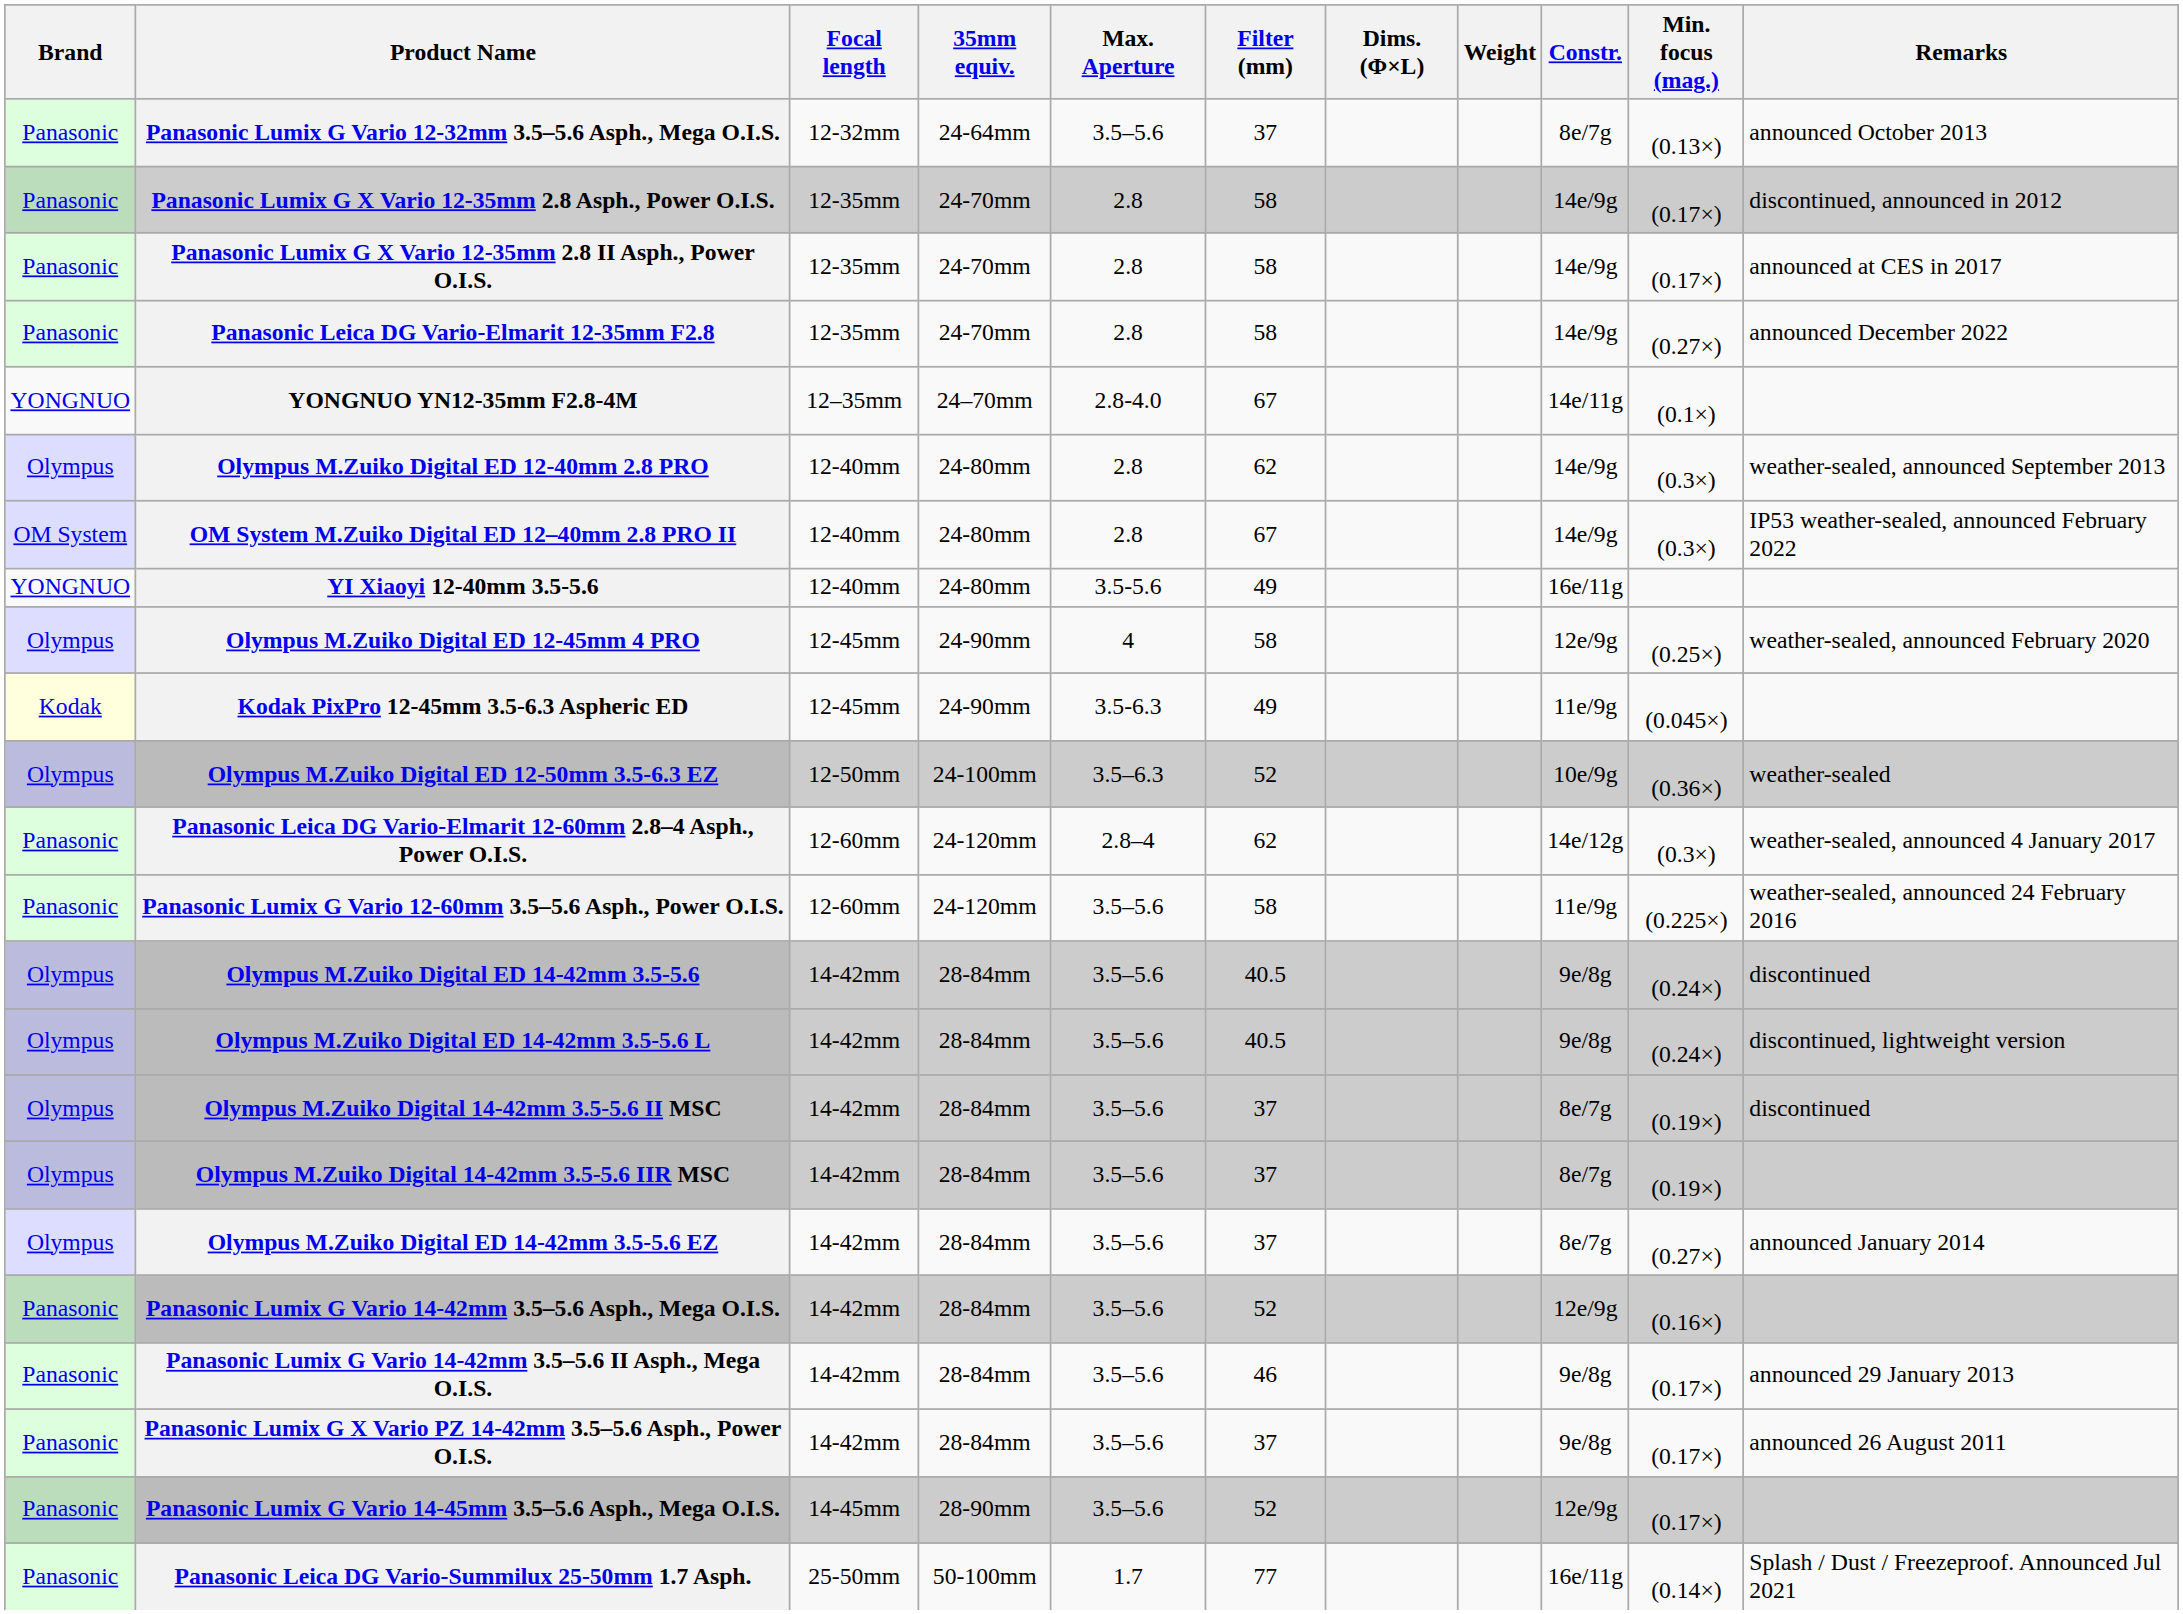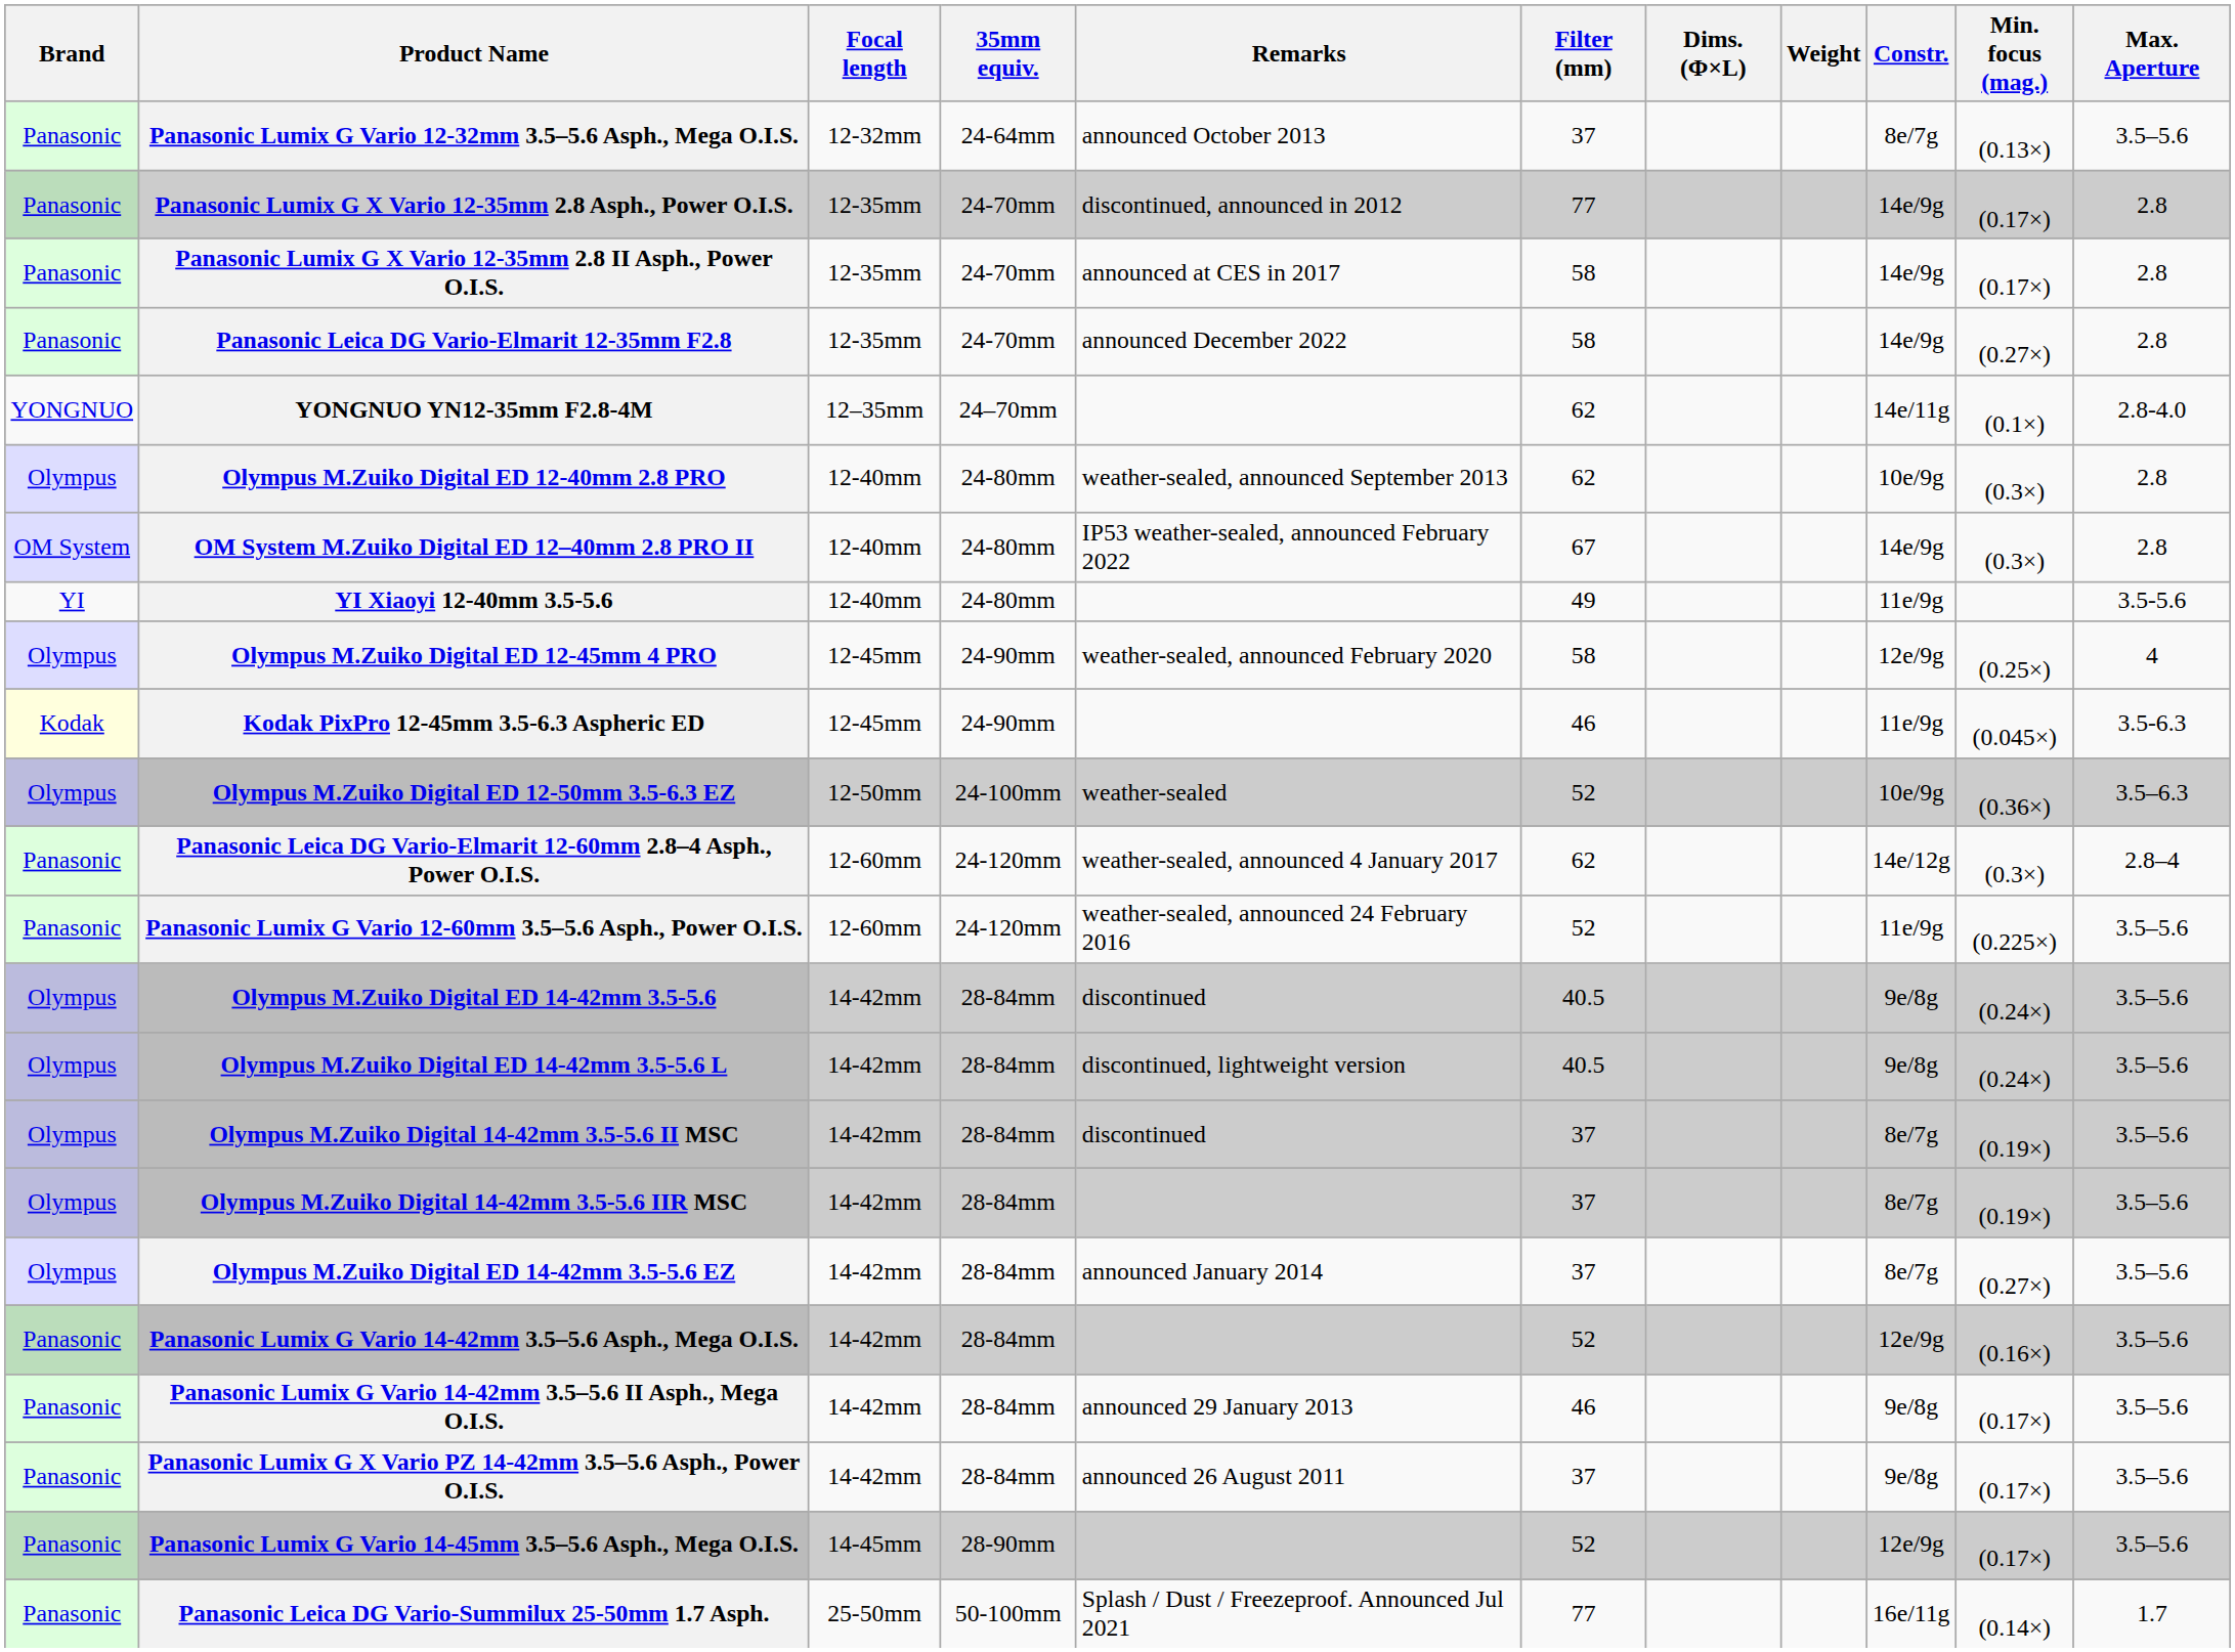columns swapped: Max. Aperture <-> Remarks
Panasonic Lumix G X Vario 12-35mm 2.8 Asph., Power O.I.S. | Filter (mm): 58 -> 77
YONGNUO YN12-35mm F2.8-4M | Filter (mm): 67 -> 62
Olympus M.Zuiko Digital ED 12-40mm 2.8 PRO | Constr.: 14e/9g -> 10e/9g
YI Xiaoyi 12-40mm 3.5-5.6 | Brand: YONGNUO -> YI
YI Xiaoyi 12-40mm 3.5-5.6 | Constr.: 16e/11g -> 11e/9g
Kodak PixPro 12-45mm 3.5-6.3 Aspheric ED | Filter (mm): 49 -> 46
Panasonic Lumix G Vario 12-60mm 3.5–5.6 Asph., Power O.I.S. | Filter (mm): 58 -> 52
